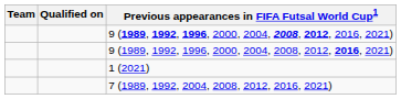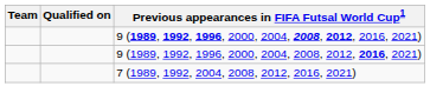- row: 1 (2021)
